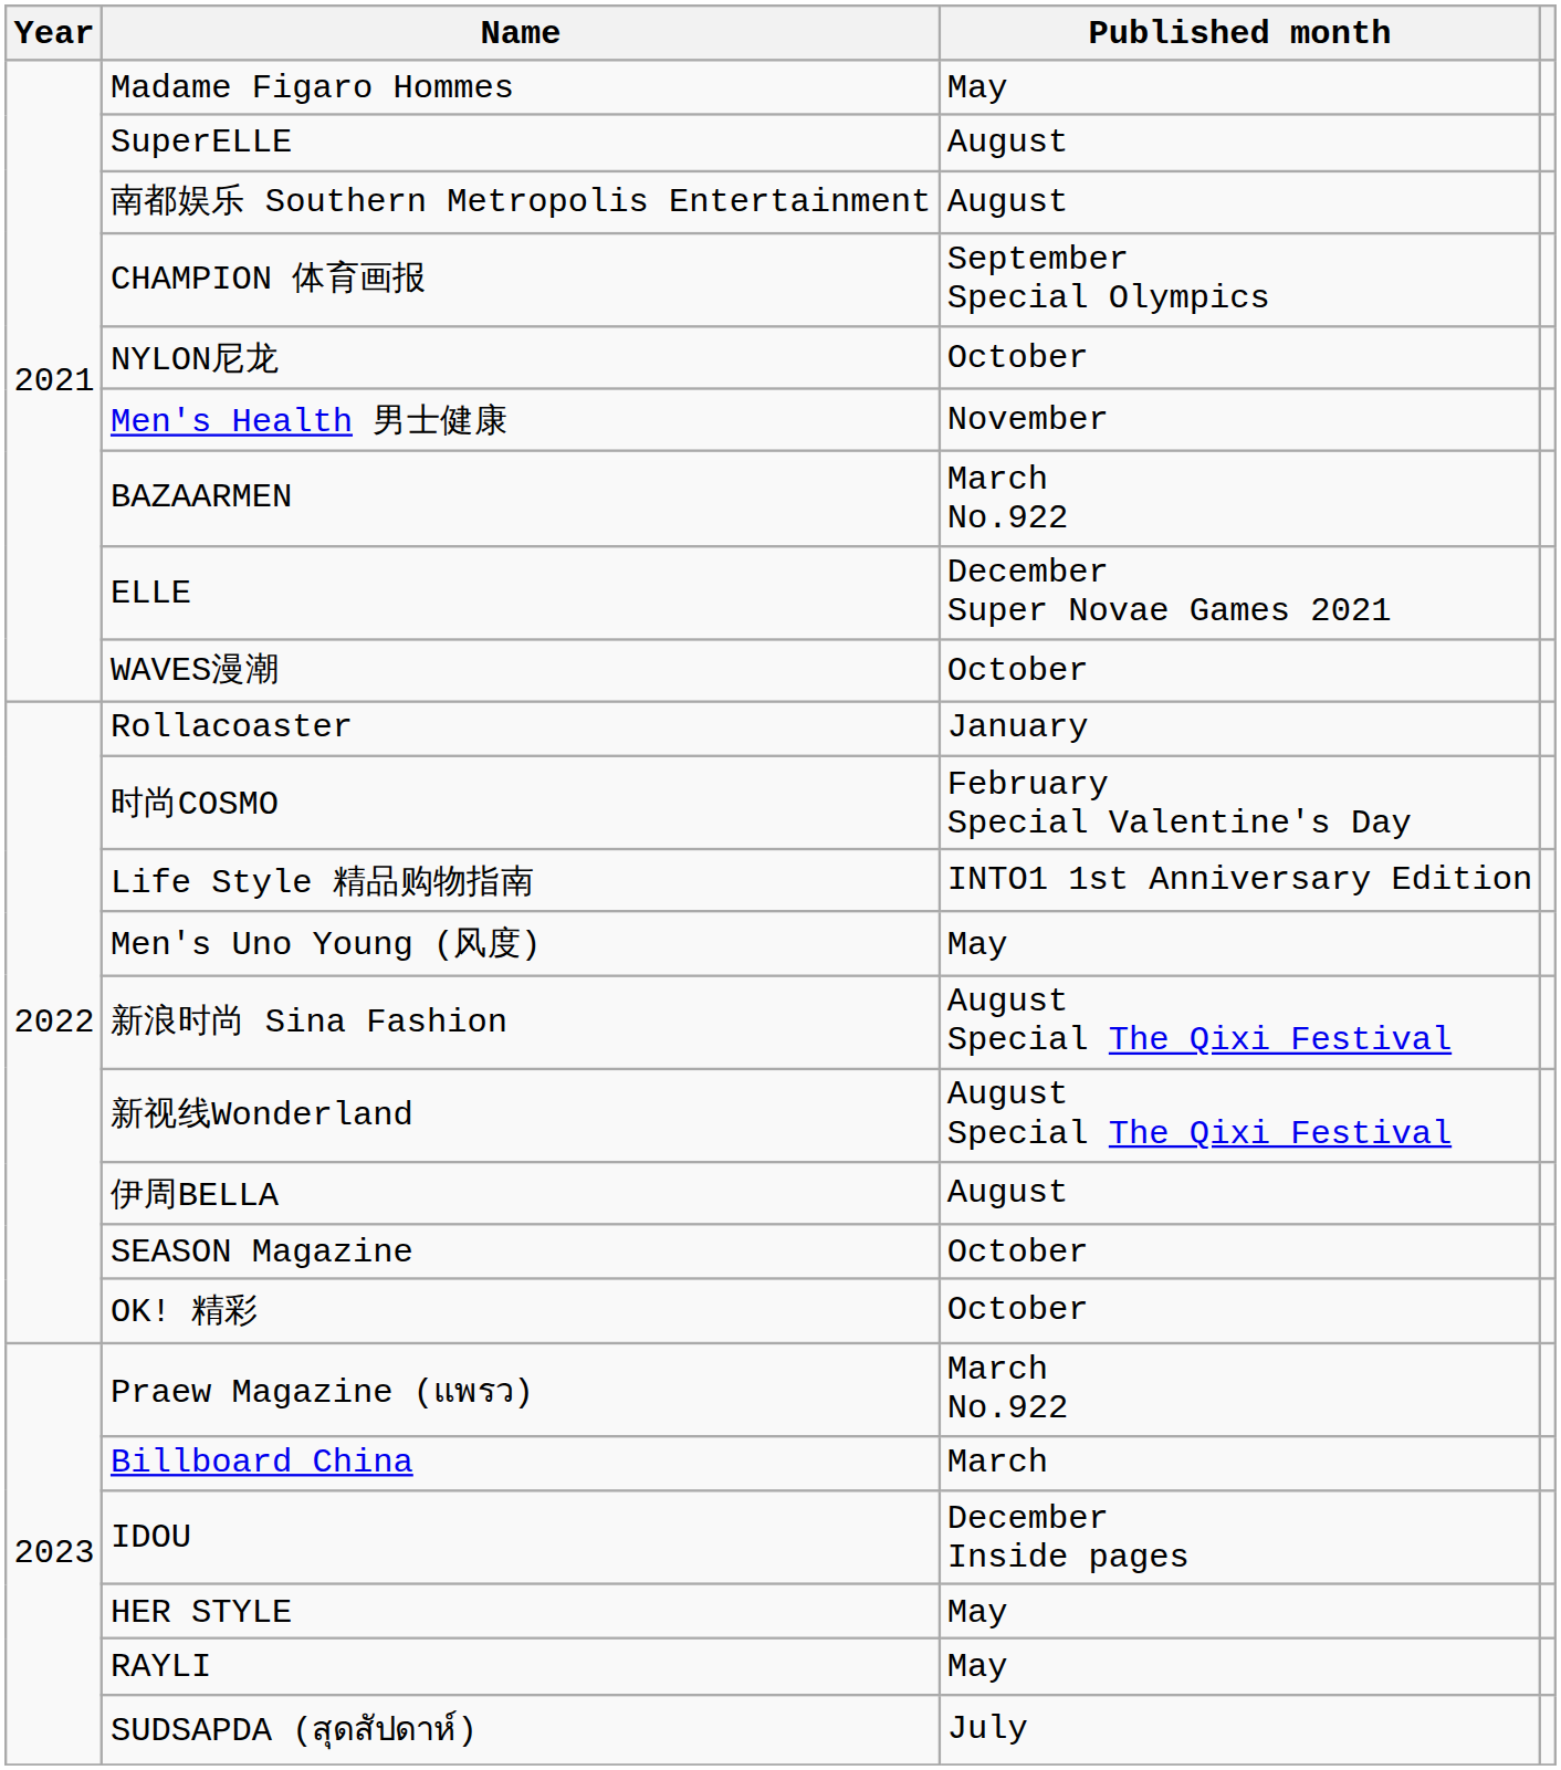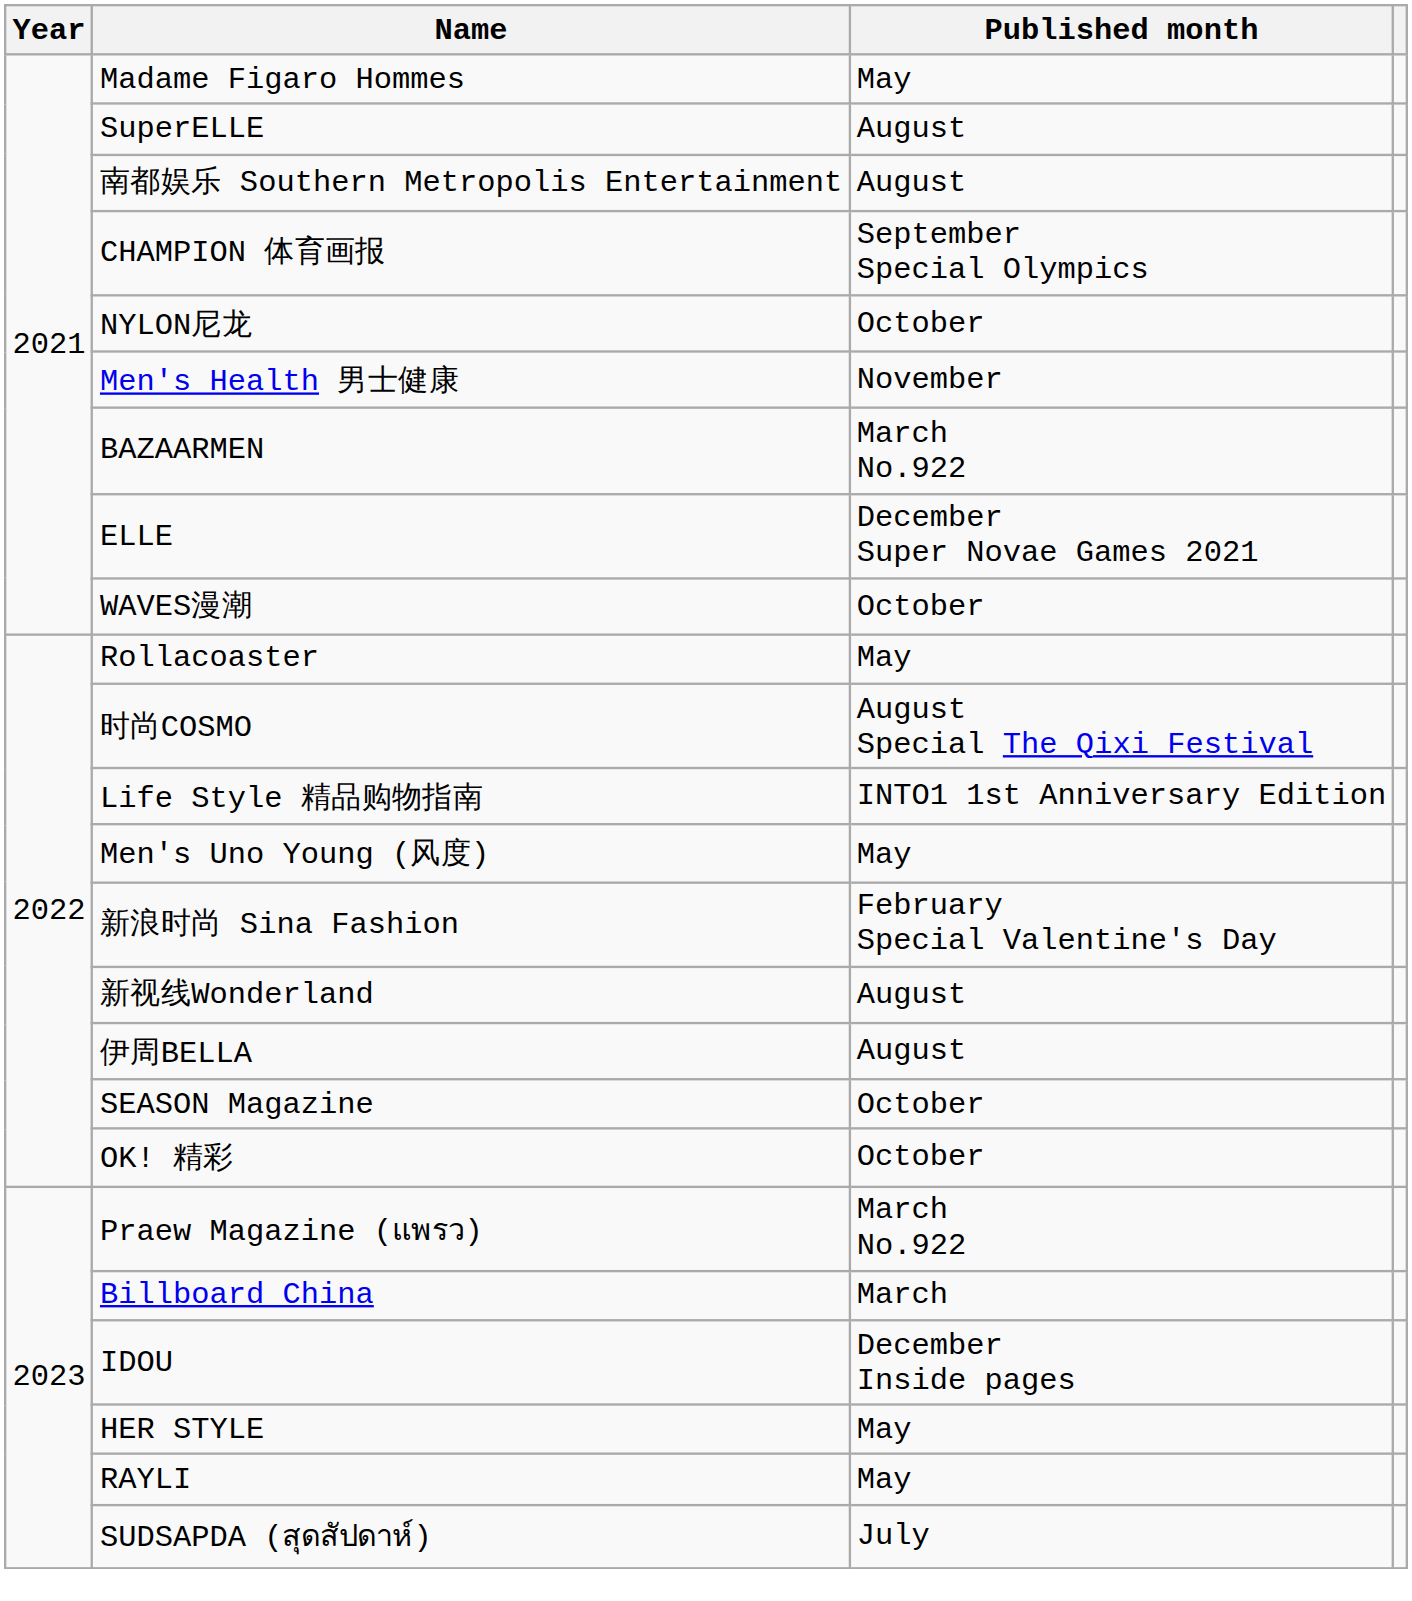Rollacoaster | Published month: January -> May
时尚COSMO | Published month: February Special Valentine's Day -> August Special The Qixi Festival
新浪时尚 Sina Fashion | Published month: August Special The Qixi Festival -> February Special Valentine's Day
新视线Wonderland | Published month: August Special The Qixi Festival -> August
